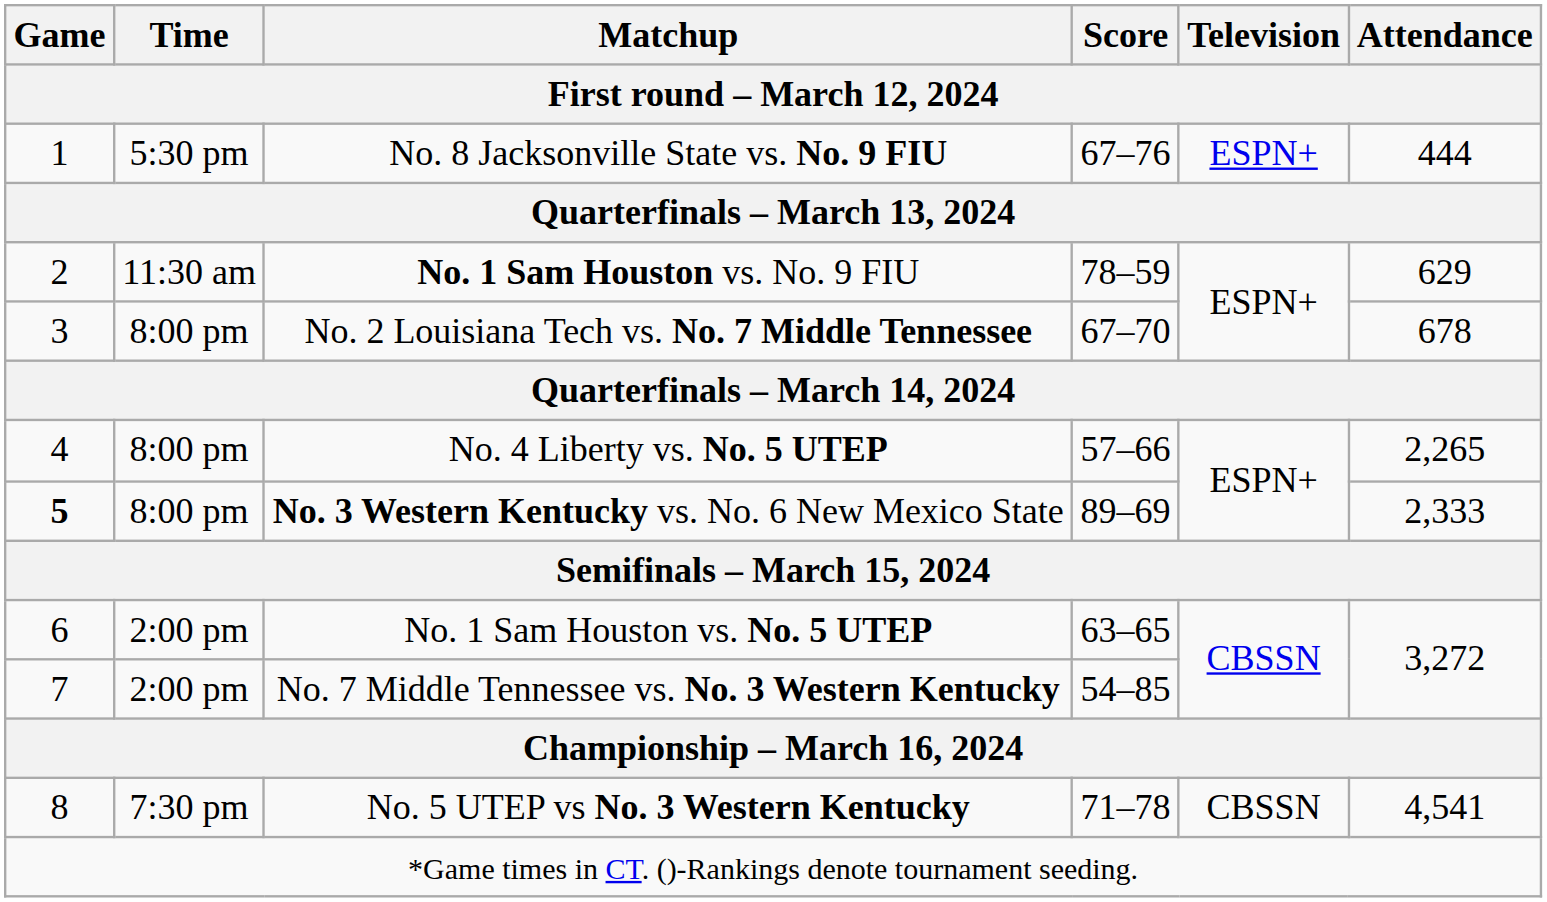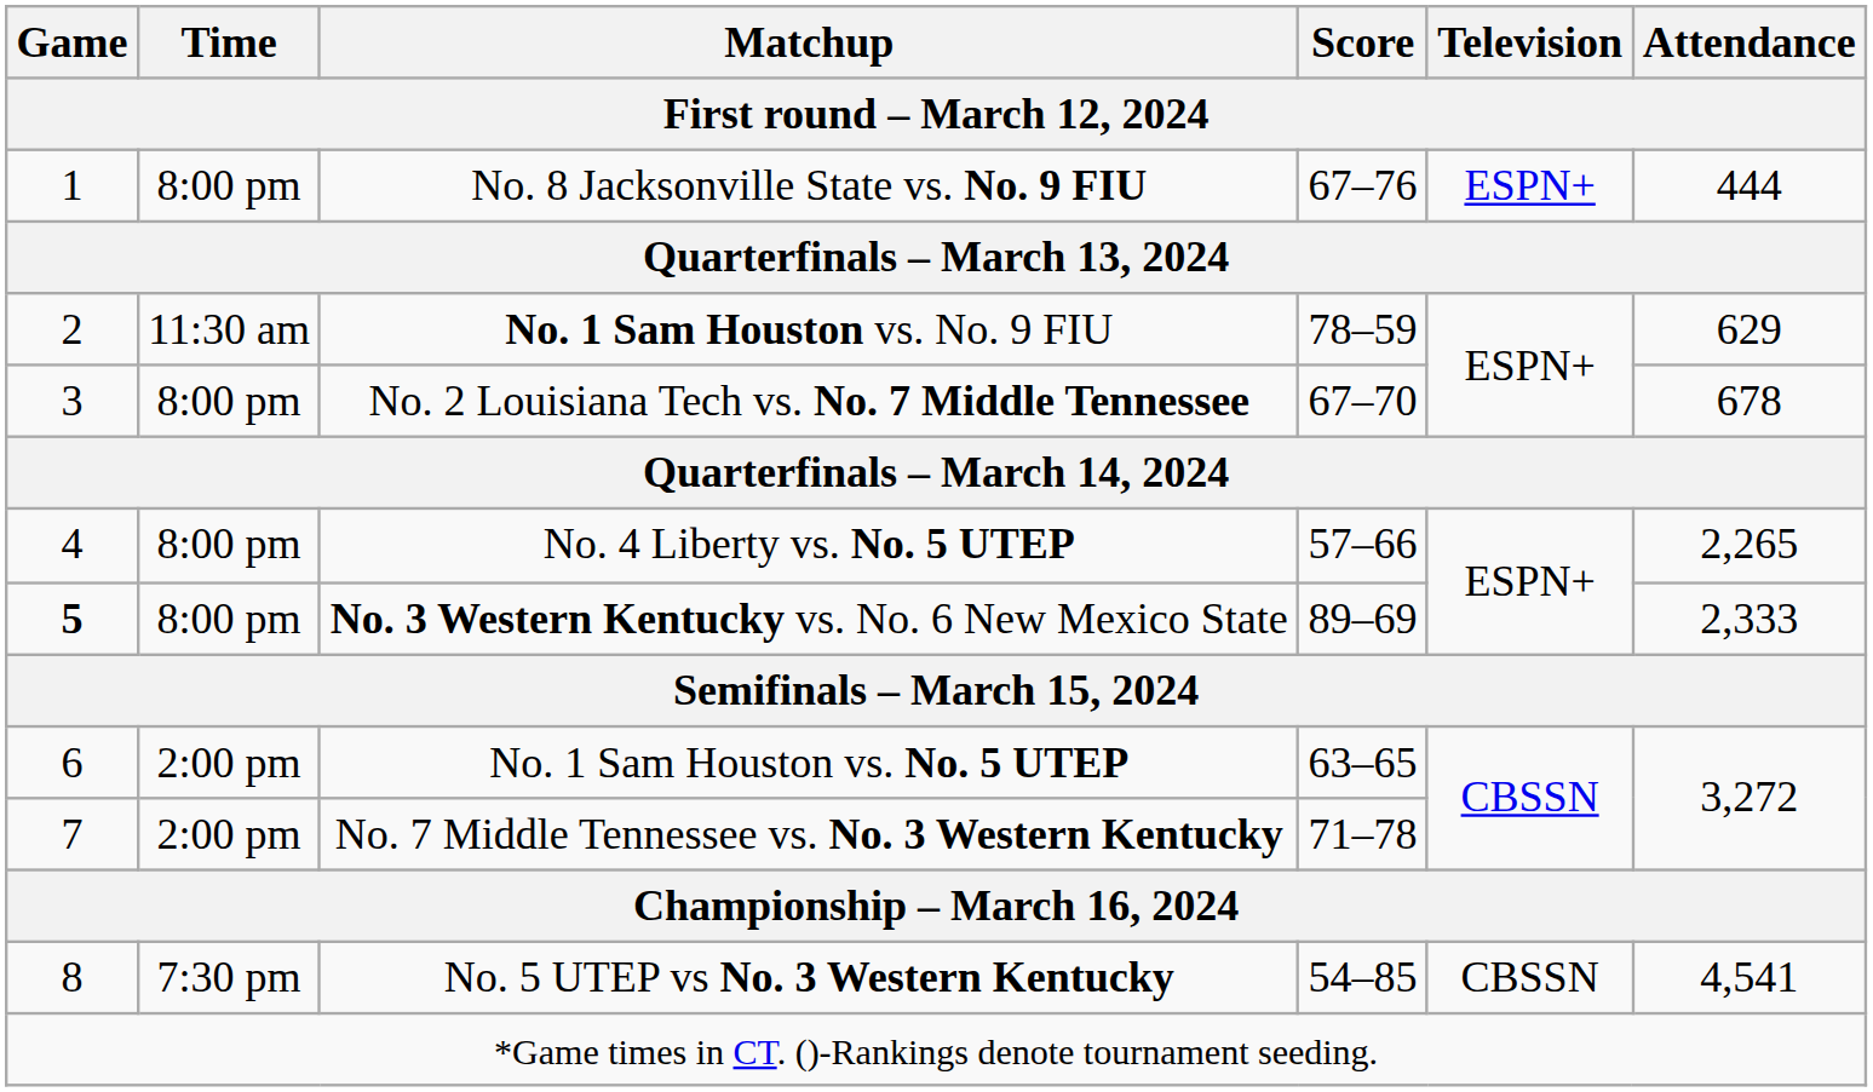No. 8 Jacksonville State vs. No. 9 FIU | Time / First round – March 12, 2024: 5:30 pm -> 8:00 pm
No. 7 Middle Tennessee vs. No. 3 Western Kentucky | Score / First round – March 12, 2024: 54–85 -> 71–78
No. 5 UTEP vs No. 3 Western Kentucky | Score / First round – March 12, 2024: 71–78 -> 54–85
